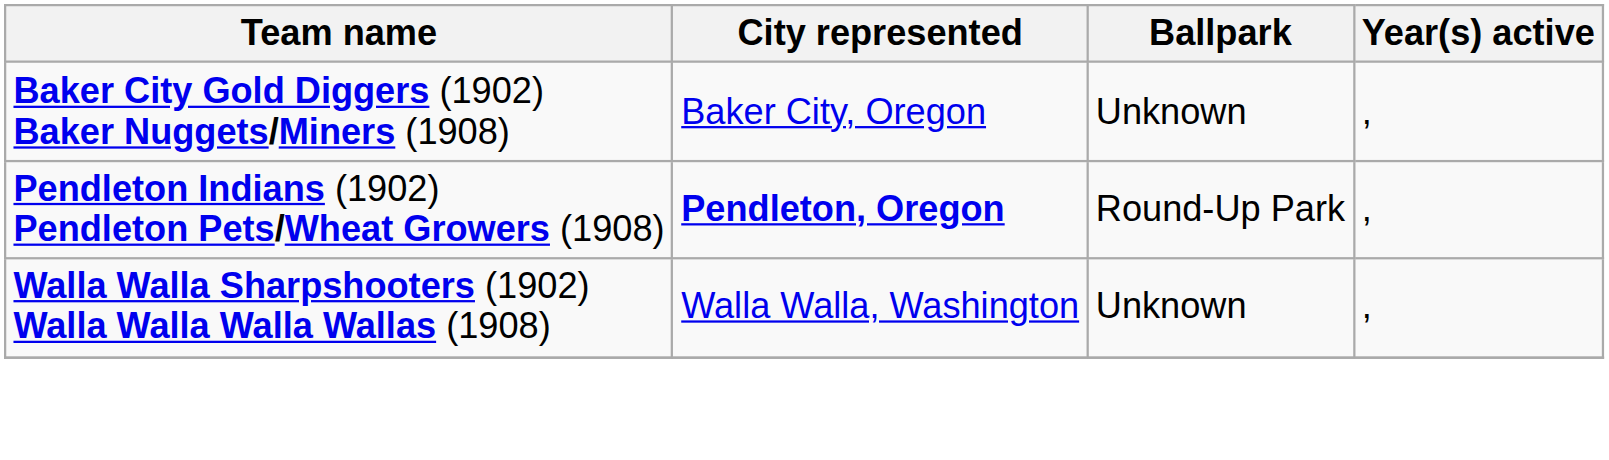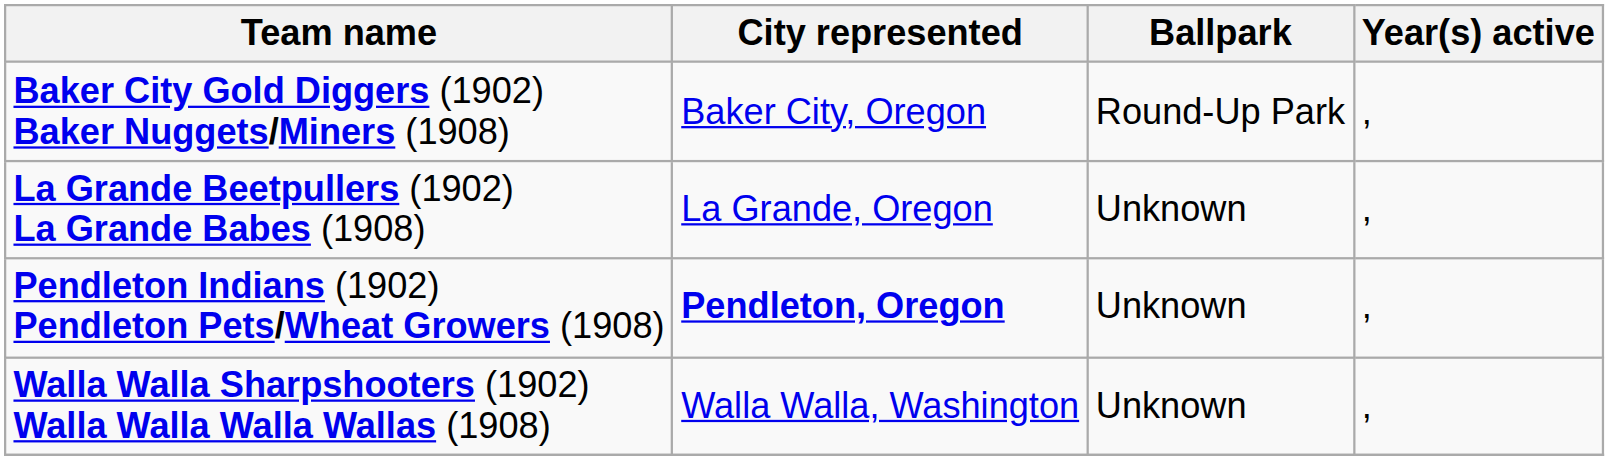Baker City Gold Diggers (1902) Baker Nuggets/Miners (1908) | Ballpark: Unknown -> Round-Up Park
+ row: La Grande Beetpullers (1902) La Grande Babes (1908) | La Grande, Oregon | Unknown | ,
Pendleton Indians (1902) Pendleton Pets/Wheat Growers (1908) | Ballpark: Round-Up Park -> Unknown
